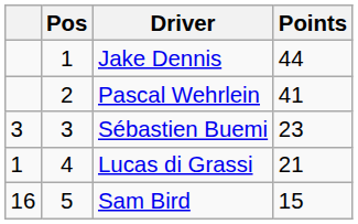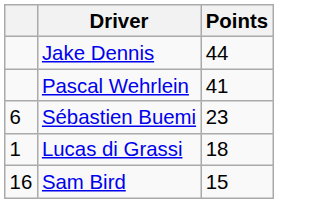- column: Pos | 1 | 2 | 3 | 4 | 5
Sébastien Buemi | column 1: 3 -> 6
Lucas di Grassi | Points: 21 -> 18
